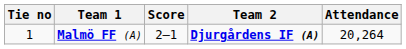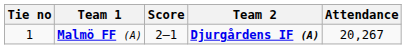Malmö FF (A) | Attendance: 20,264 -> 20,267
